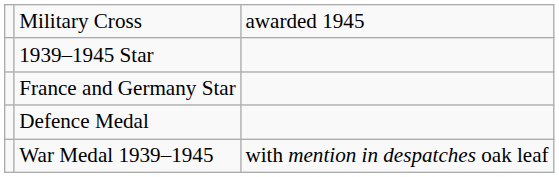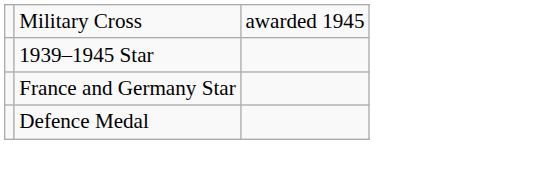- row: War Medal 1939–1945 | with mention in despatches oak leaf
